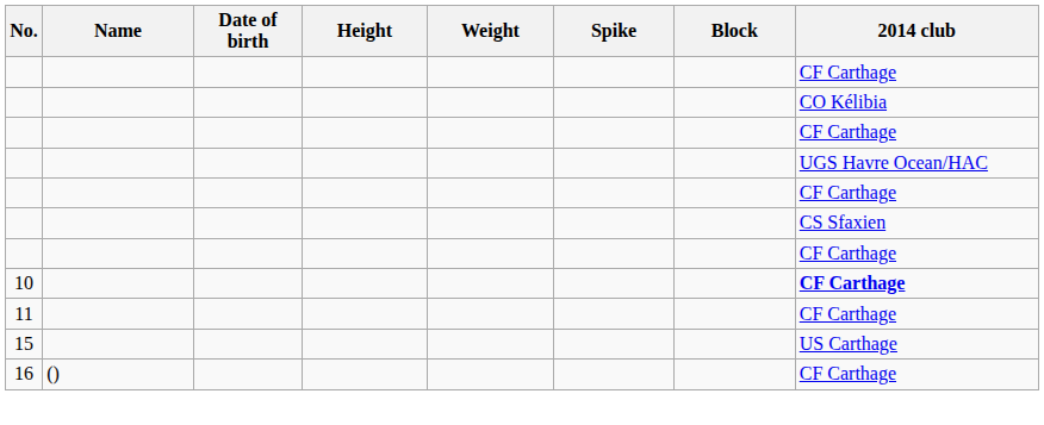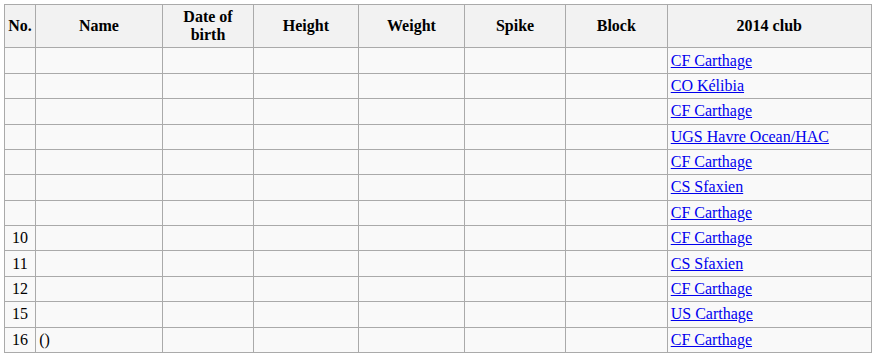10 | 2014 club: bold -> normal
11 | 2014 club: CF Carthage -> CS Sfaxien
+ row: 12 | CF Carthage
